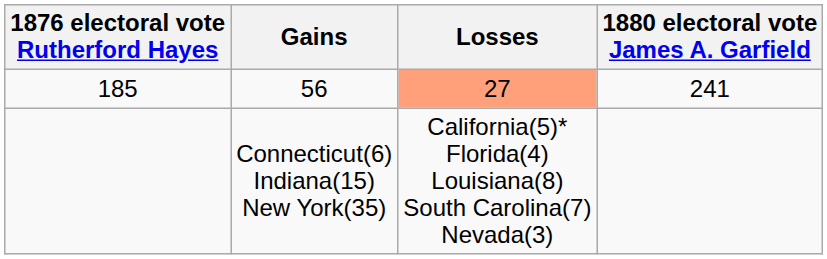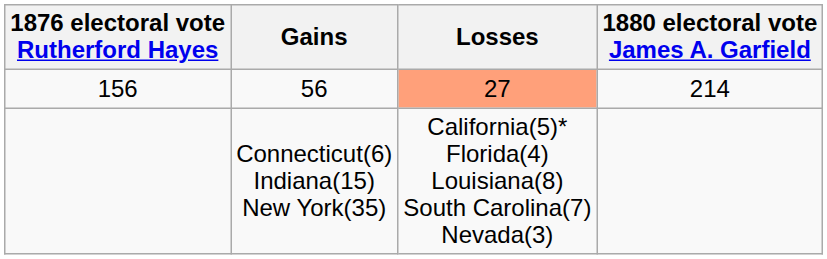56 | 1876 electoral vote Rutherford Hayes: 185 -> 156
56 | 1880 electoral vote James A. Garfield: 241 -> 214
